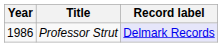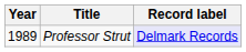Professor Strut | Year: 1986 -> 1989
